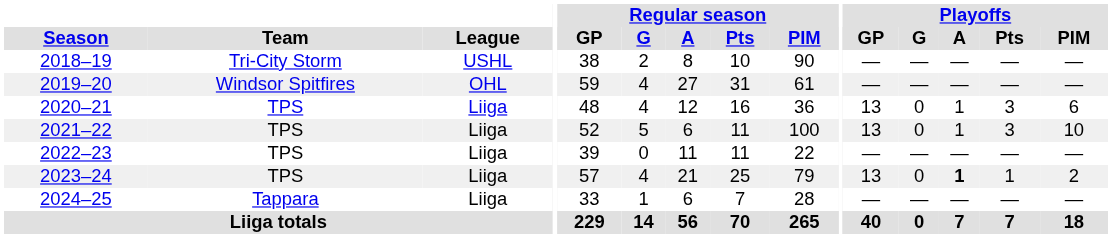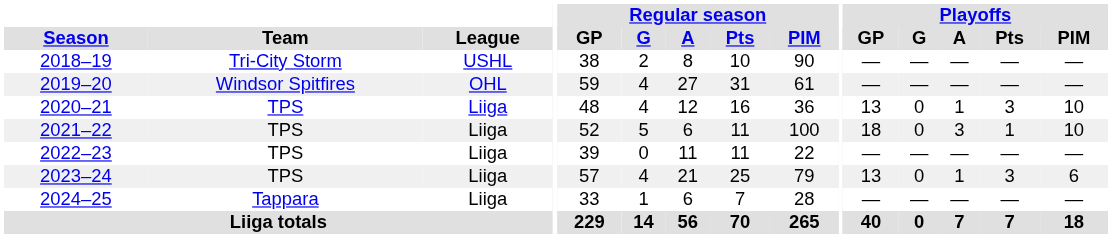2020–21 | Playoffs / PIM: 6 -> 10
2021–22 | Playoffs / GP: 13 -> 18
2021–22 | Playoffs / A: 1 -> 3
2021–22 | Playoffs / Pts: 3 -> 1
2023–24 | Playoffs / A: bold -> normal
2023–24 | Playoffs / Pts: 1 -> 3
2023–24 | Playoffs / PIM: 2 -> 6
